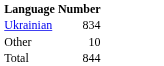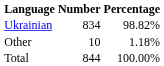+ column: Percentage | 98.82% | 1.18% | 100.00%
